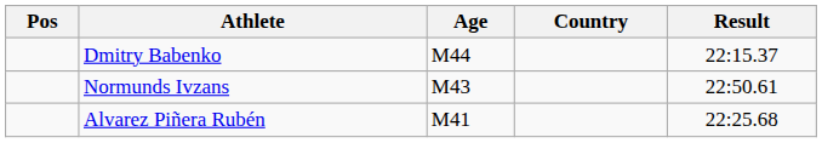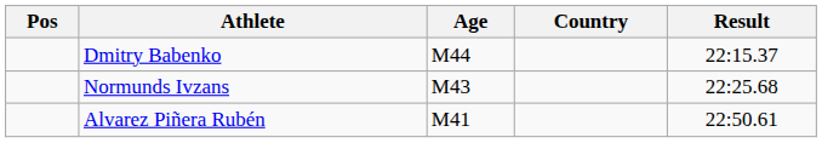Normunds Ivzans | Result: 22:50.61 -> 22:25.68
Alvarez Piñera Rubén | Result: 22:25.68 -> 22:50.61
